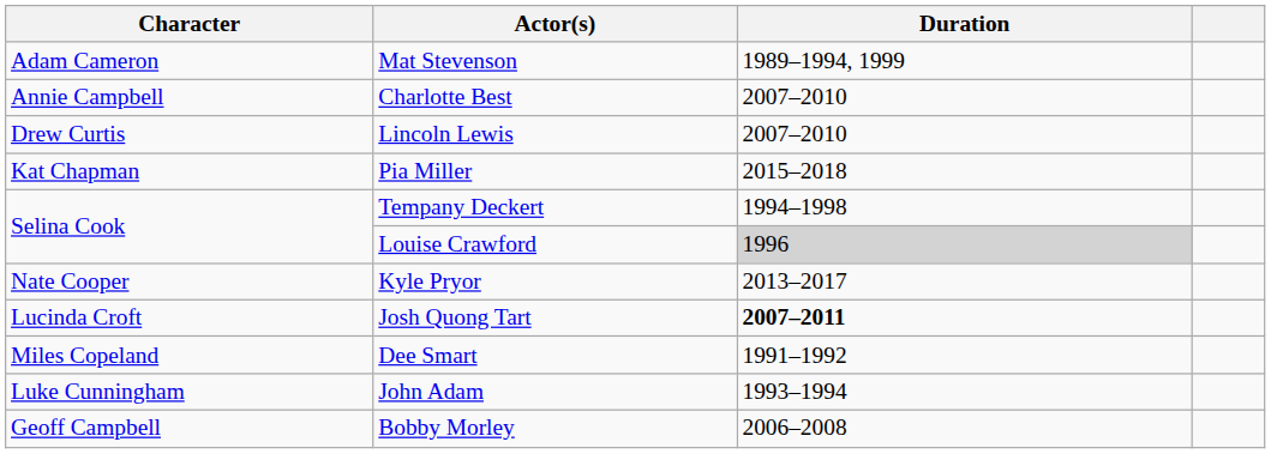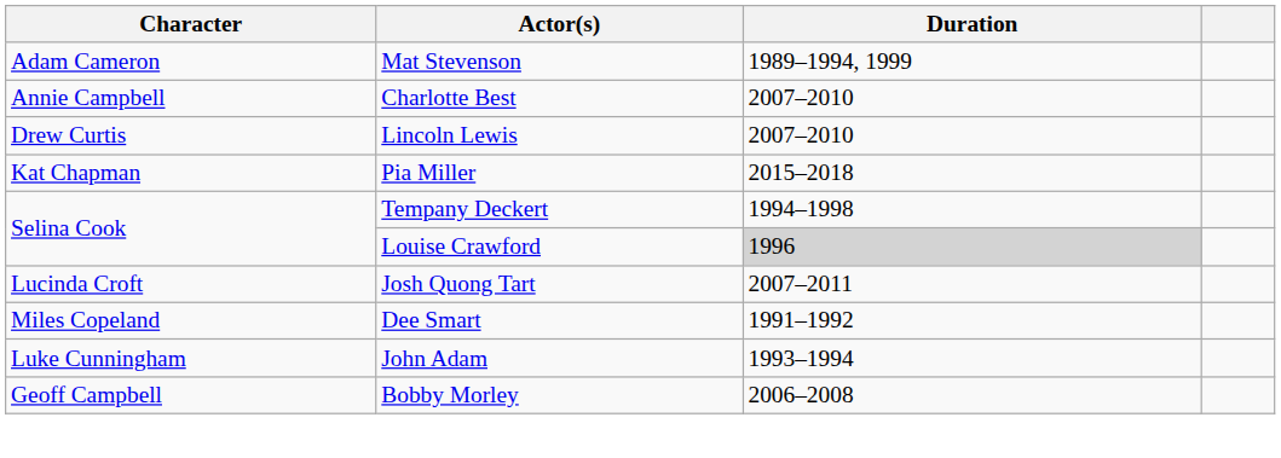- row: Nate Cooper | Kyle Pryor | 2013–2017
Josh Quong Tart | Duration: bold -> normal
